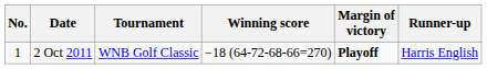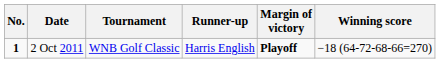columns swapped: Winning score <-> Runner-up
2 Oct 2011 | No.: normal -> bold
